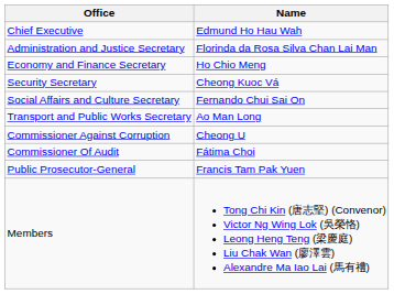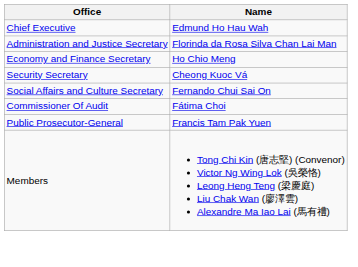- row: Transport and Public Works Secretary | Ao Man Long
- row: Commissioner Against Corruption | Cheong U
